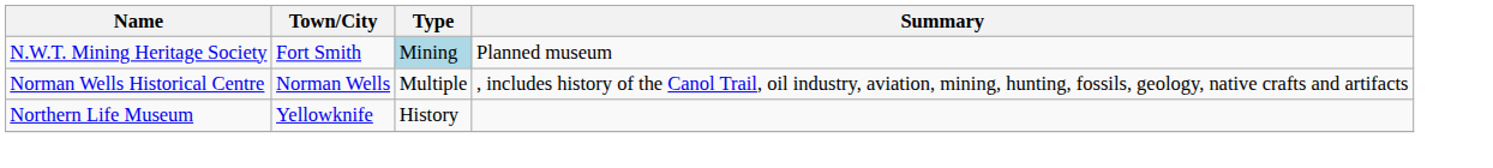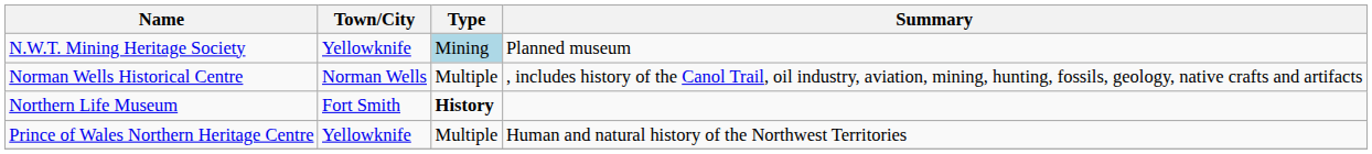N.W.T. Mining Heritage Society | Town/City: Fort Smith -> Yellowknife
Northern Life Museum | Town/City: Yellowknife -> Fort Smith
Northern Life Museum | Type: normal -> bold
+ row: Prince of Wales Northern Heritage Centre | Yellowknife | Multiple | Human and natural history of the Northwest Territories
